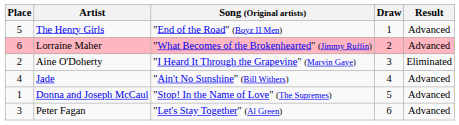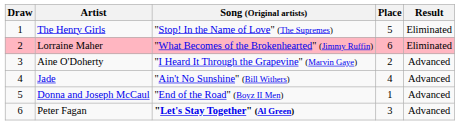columns swapped: Draw <-> Place
The Henry Girls | Song (Original artists): "End of the Road" (Boyz II Men) -> "Stop! In the Name of Love" (The Supremes)
The Henry Girls | Result: Advanced -> Eliminated
Lorraine Maher | Result: Advanced -> Eliminated
Aine O'Doherty | Result: Eliminated -> Advanced
Donna and Joseph McCaul | Song (Original artists): "Stop! In the Name of Love" (The Supremes) -> "End of the Road" (Boyz II Men)
Peter Fagan | Song (Original artists): normal -> bold
